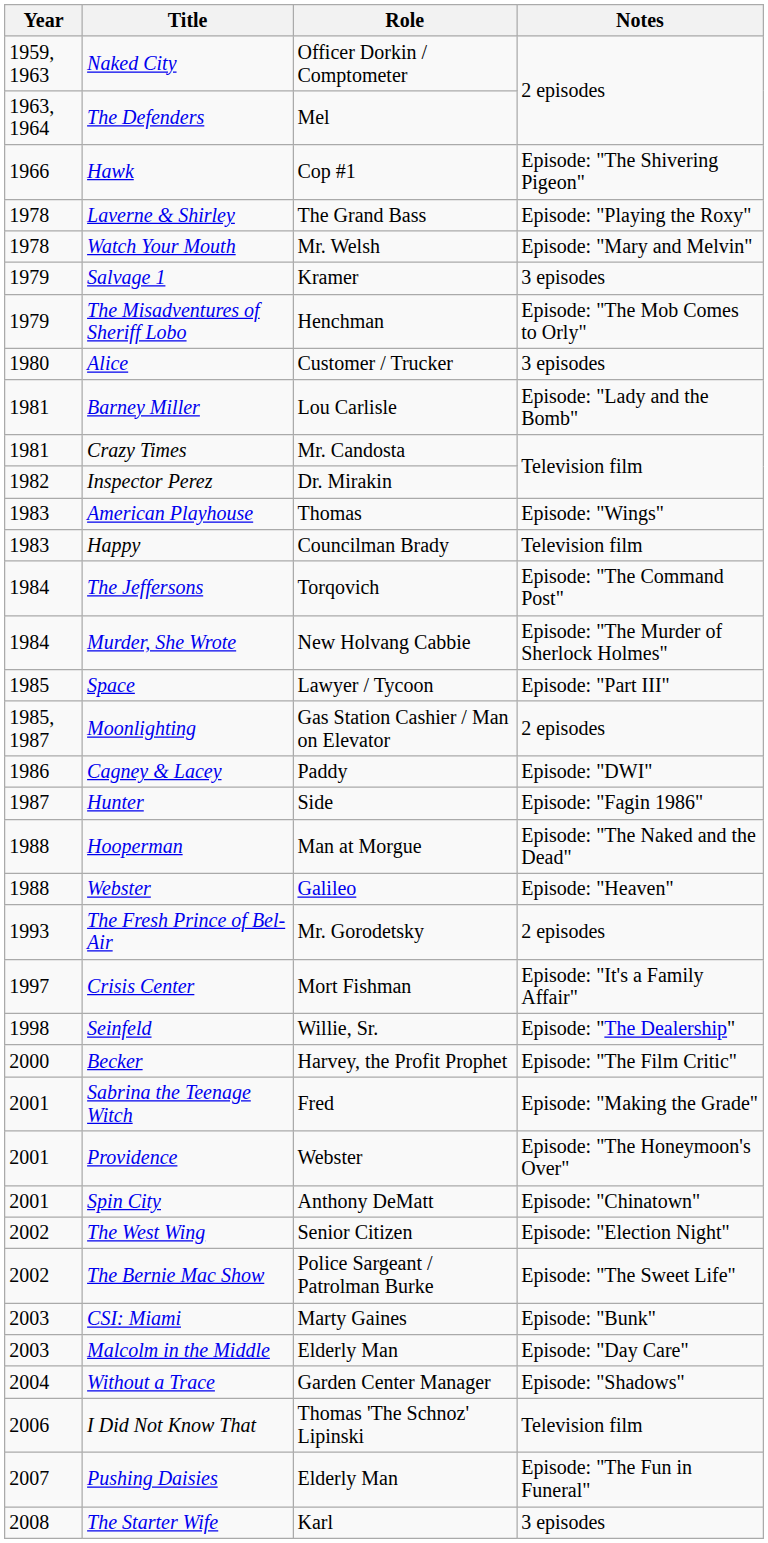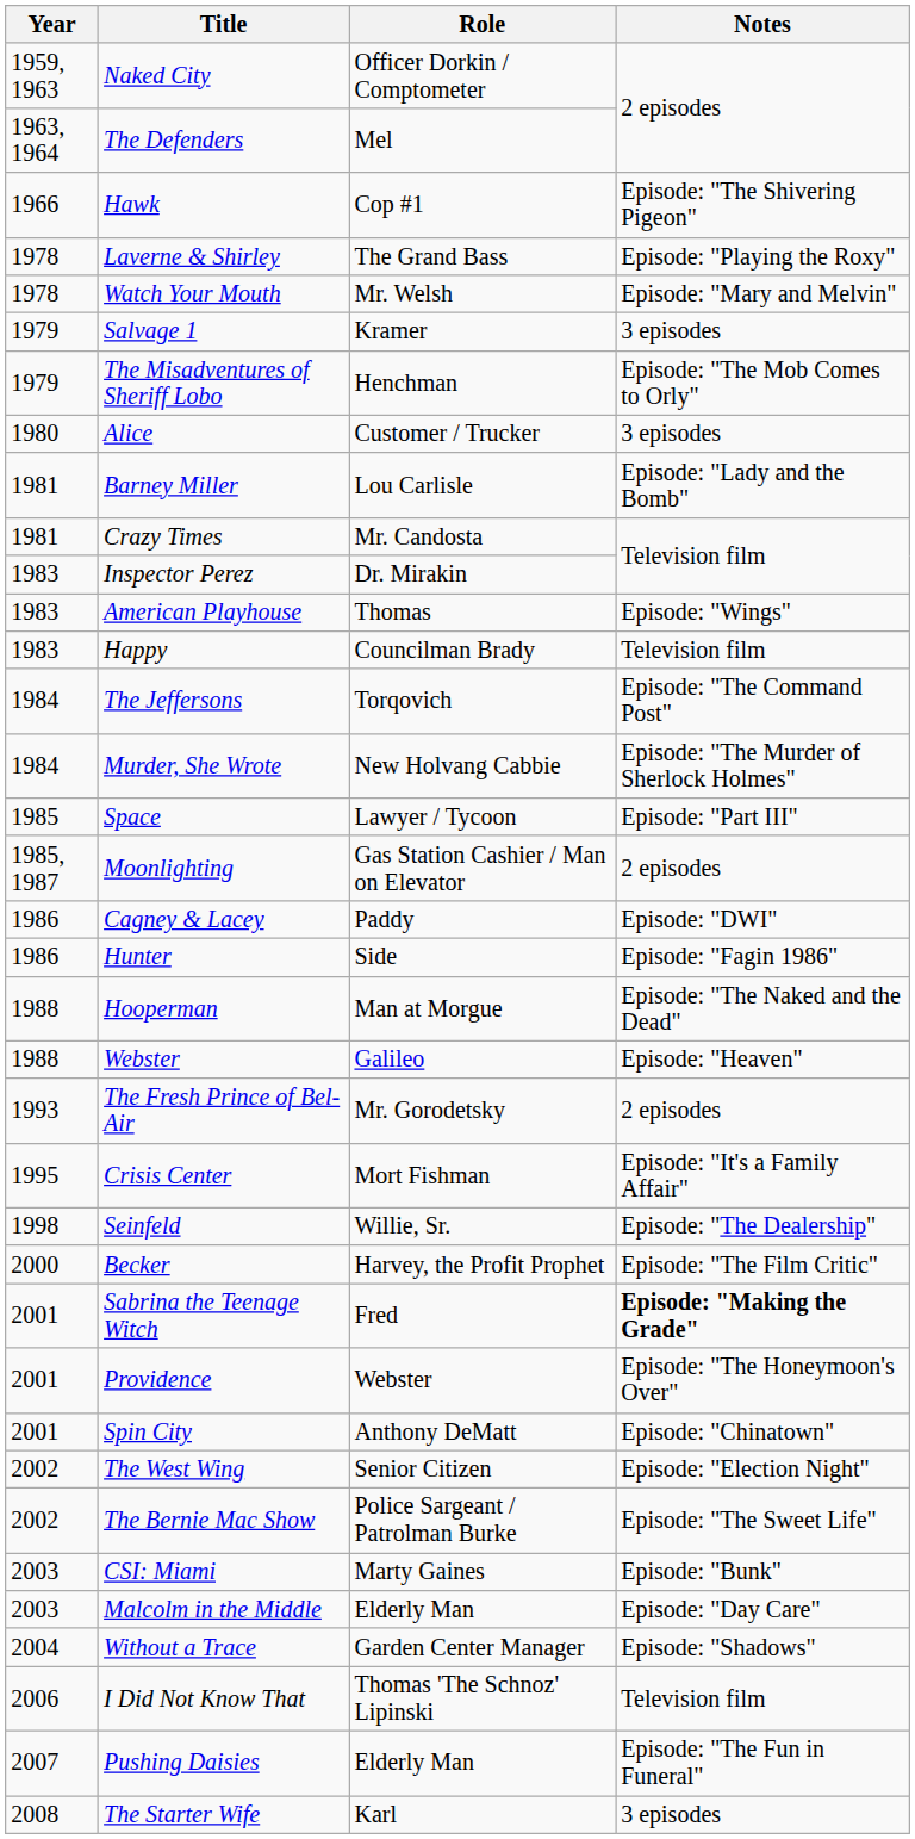Inspector Perez | Year: 1982 -> 1983
Hunter | Year: 1987 -> 1986
Crisis Center | Year: 1997 -> 1995
Sabrina the Teenage Witch | Notes: normal -> bold
